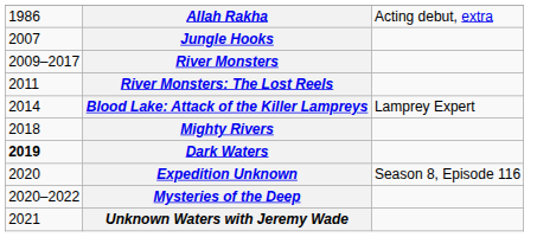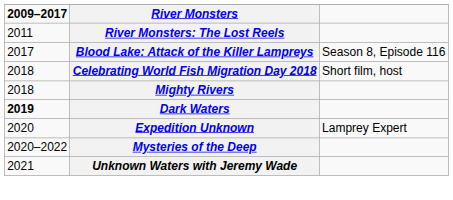- row: 1986 | Allah Rakha | Acting debut, extra
- row: 2007 | Jungle Hooks
River Monsters | column 1: normal -> bold
Blood Lake: Attack of the Killer Lampreys | column 1: 2014 -> 2017
Blood Lake: Attack of the Killer Lampreys | column 3: Lamprey Expert -> Season 8, Episode 116
+ row: 2018 | Celebrating World Fish Migration Day 2018 | Short film, host
Expedition Unknown | column 3: Season 8, Episode 116 -> Lamprey Expert
